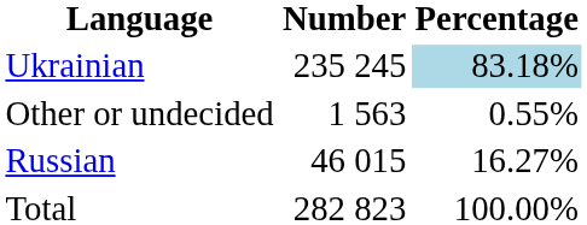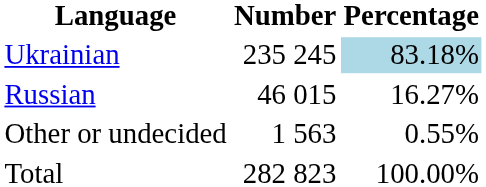rows swapped: Russian <-> Other or undecided
